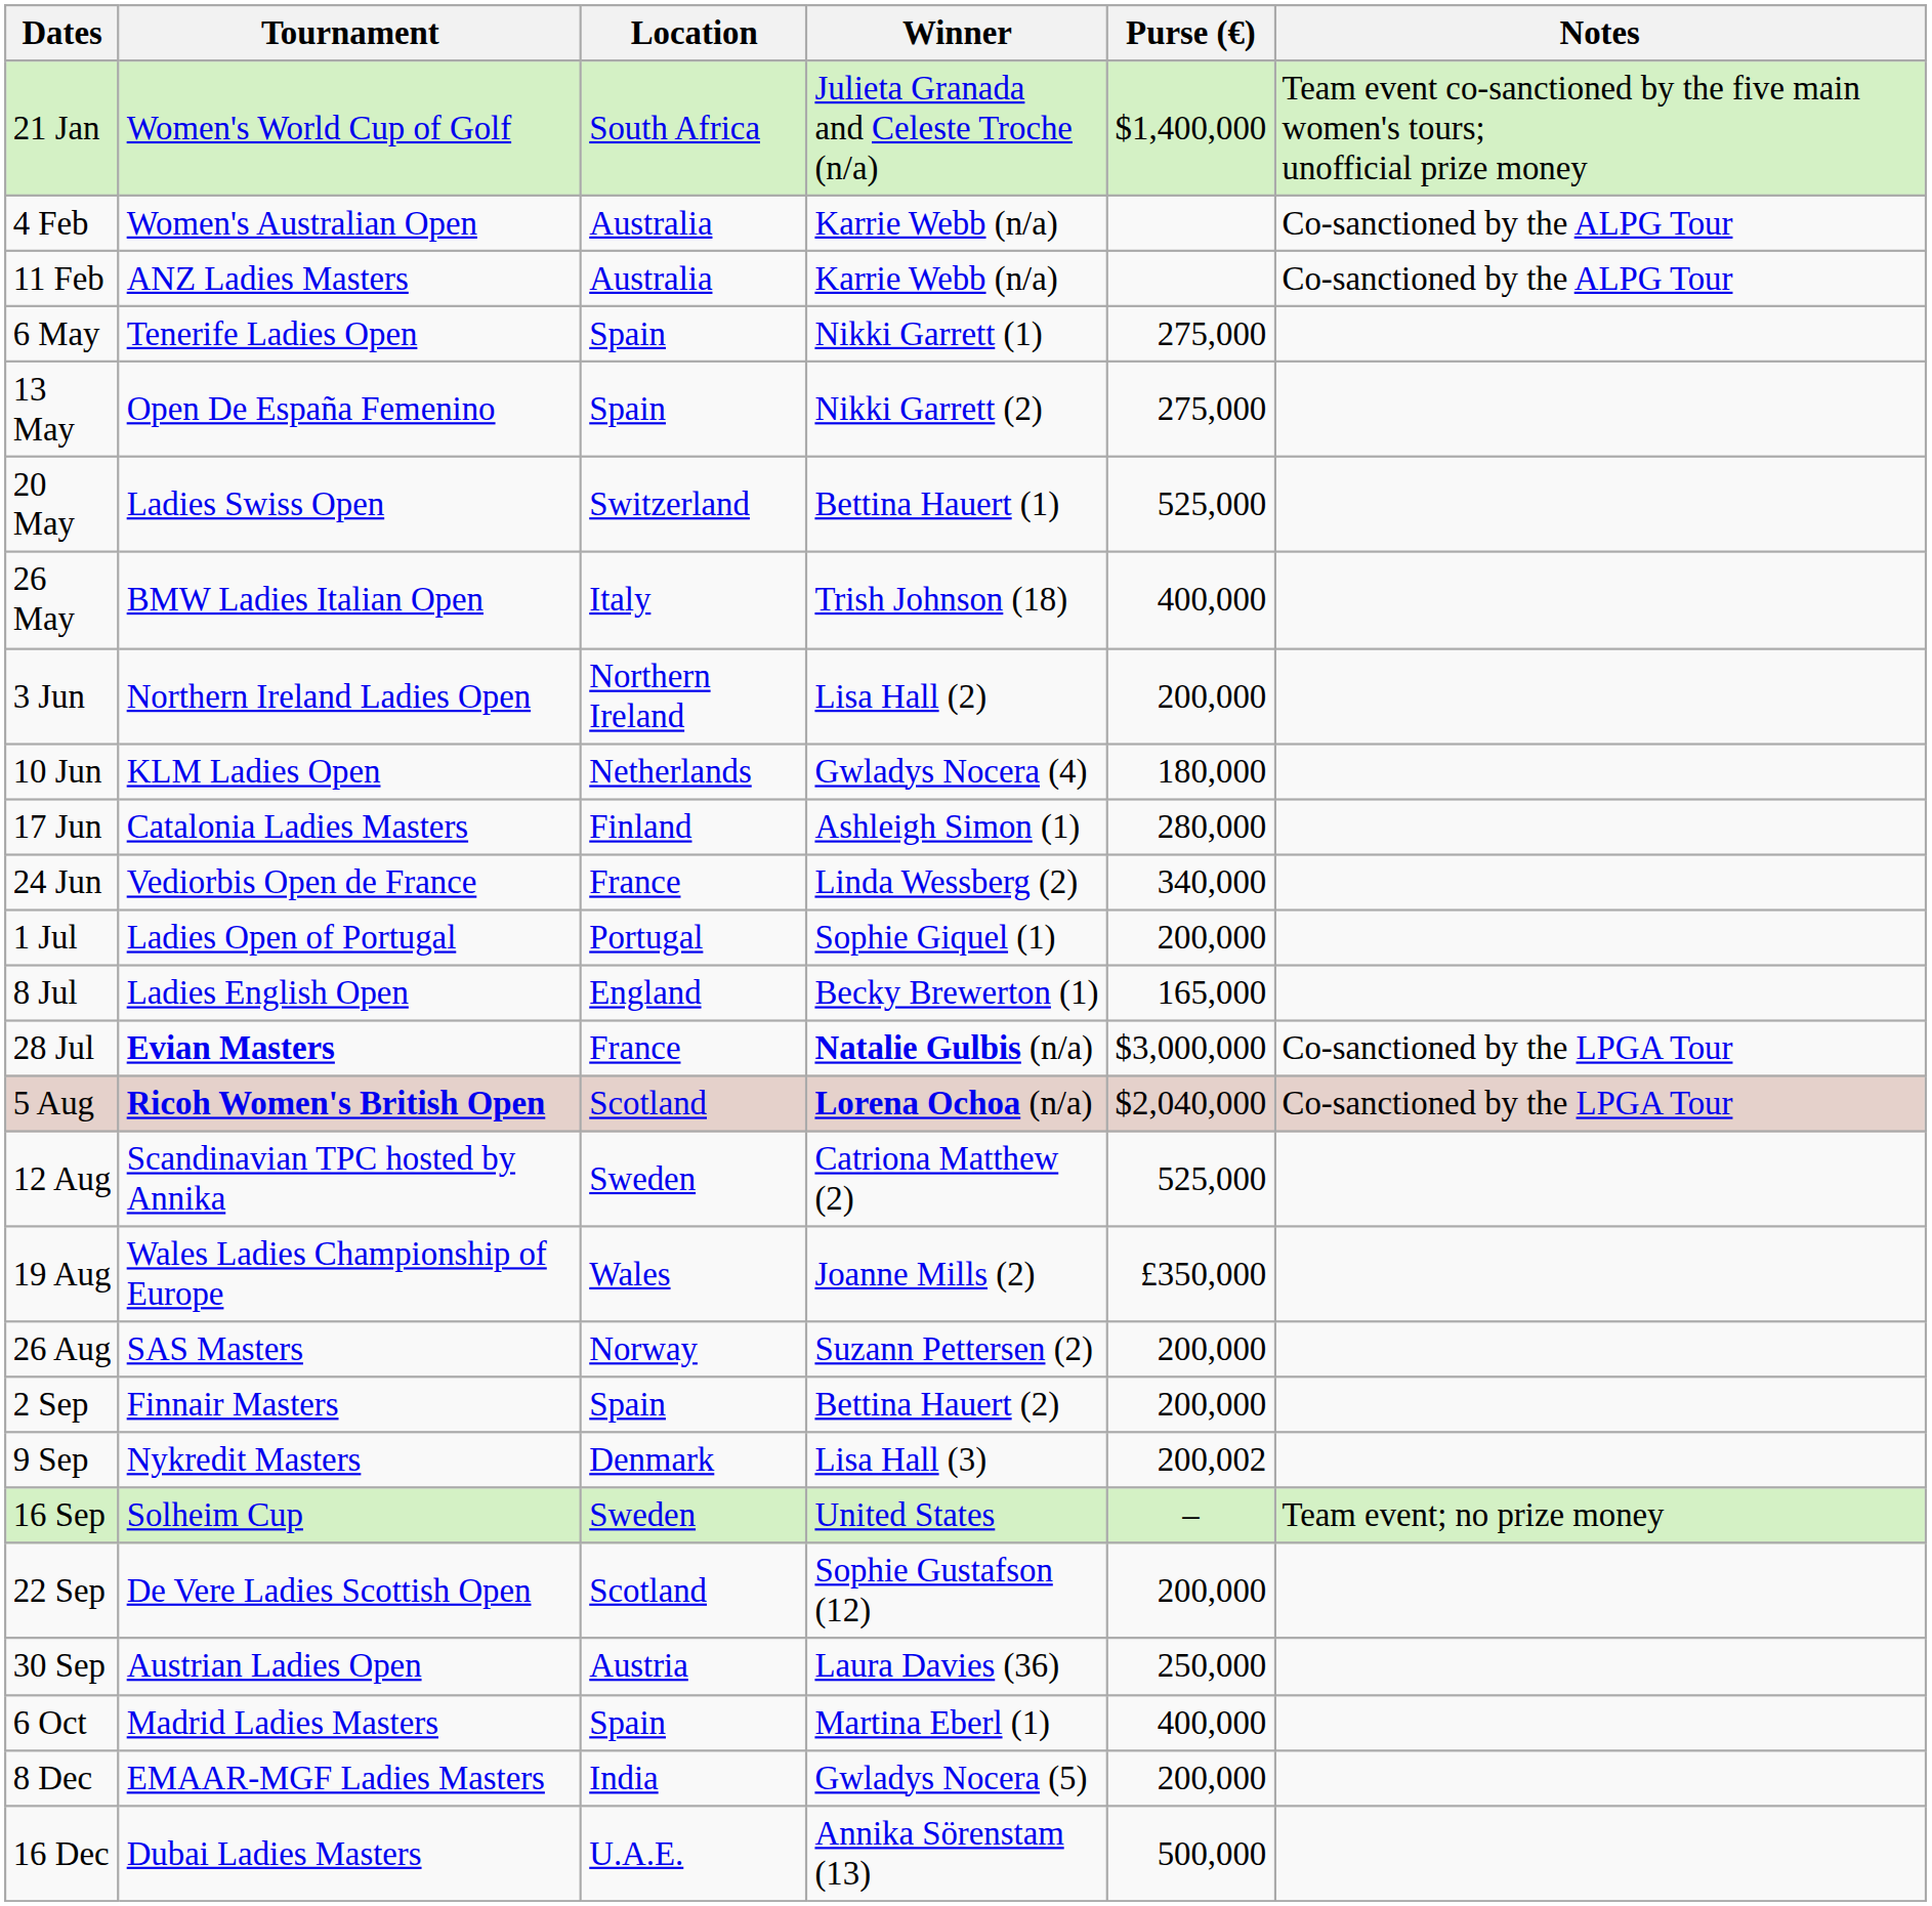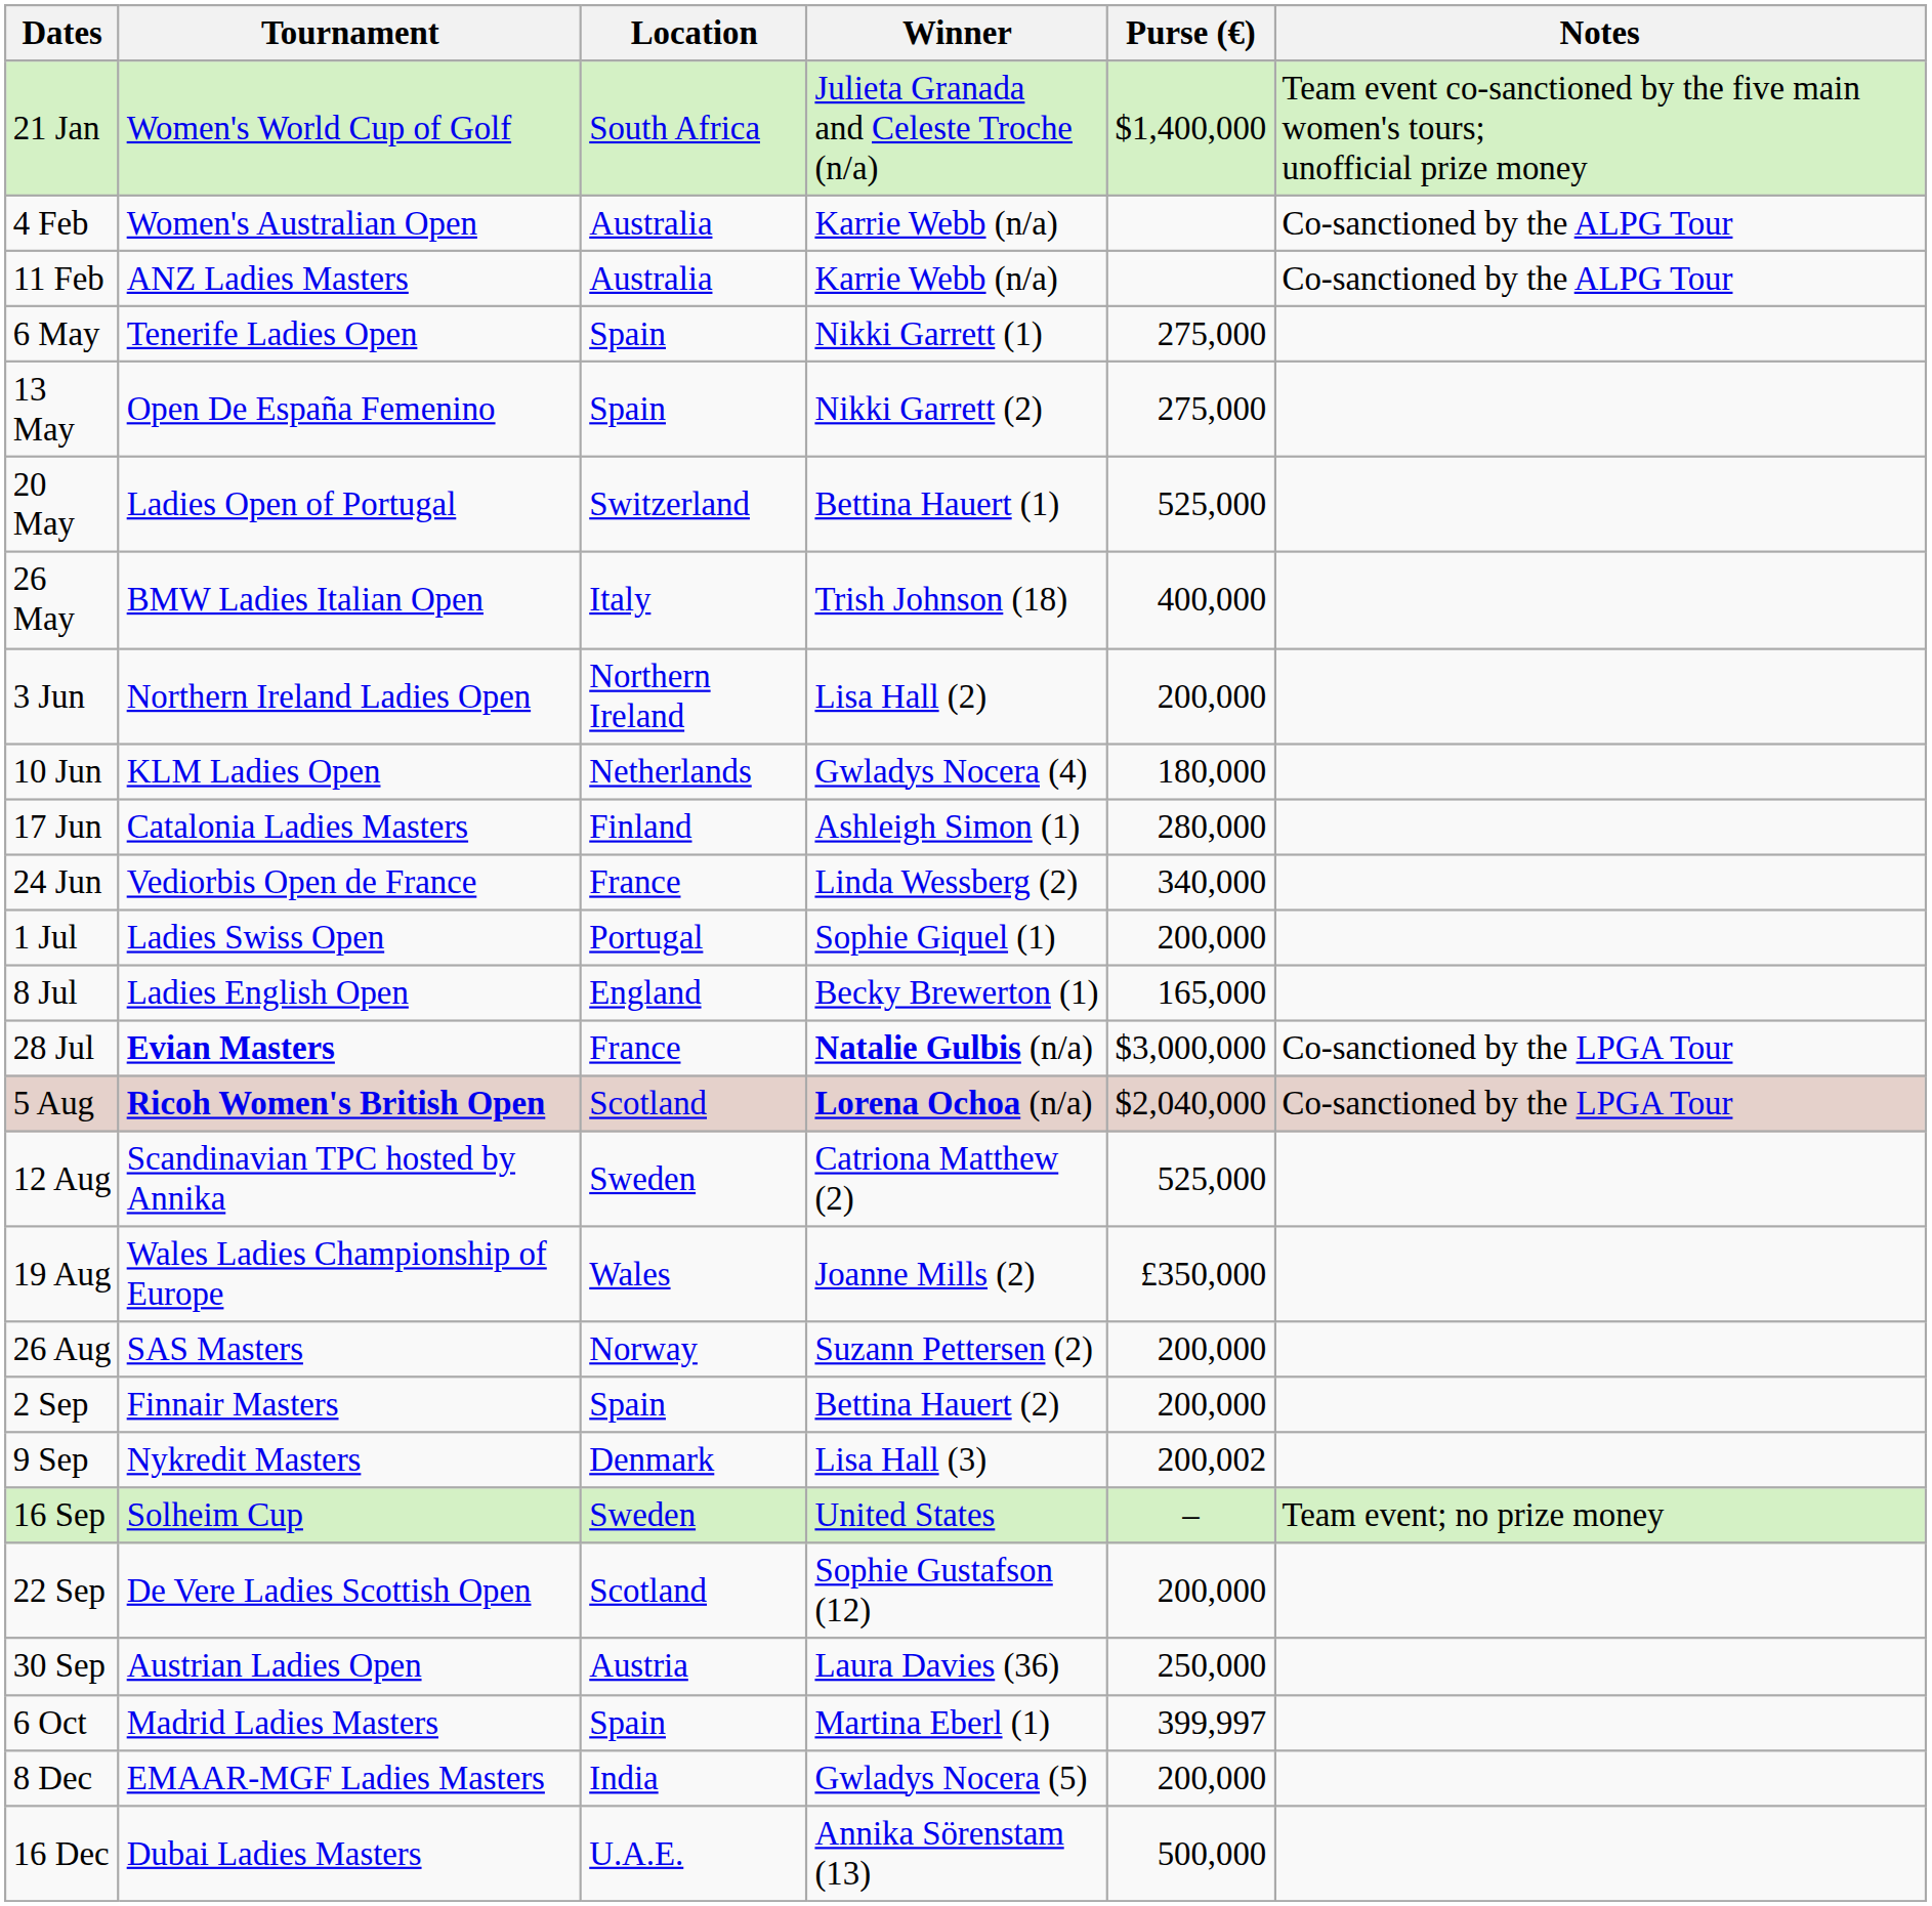20 May | Tournament: Ladies Swiss Open -> Ladies Open of Portugal
1 Jul | Tournament: Ladies Open of Portugal -> Ladies Swiss Open
6 Oct | Purse (€): 400,000 -> 399,997
